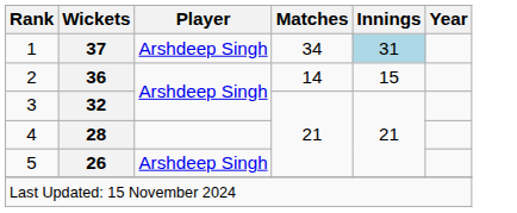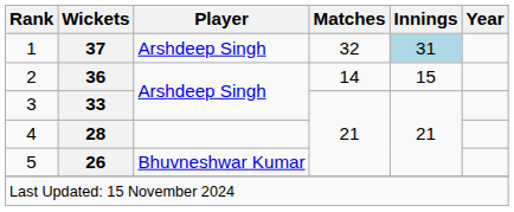1 | Matches: 34 -> 32
3 | Wickets: 32 -> 33
5 | Player: Arshdeep Singh -> Bhuvneshwar Kumar
